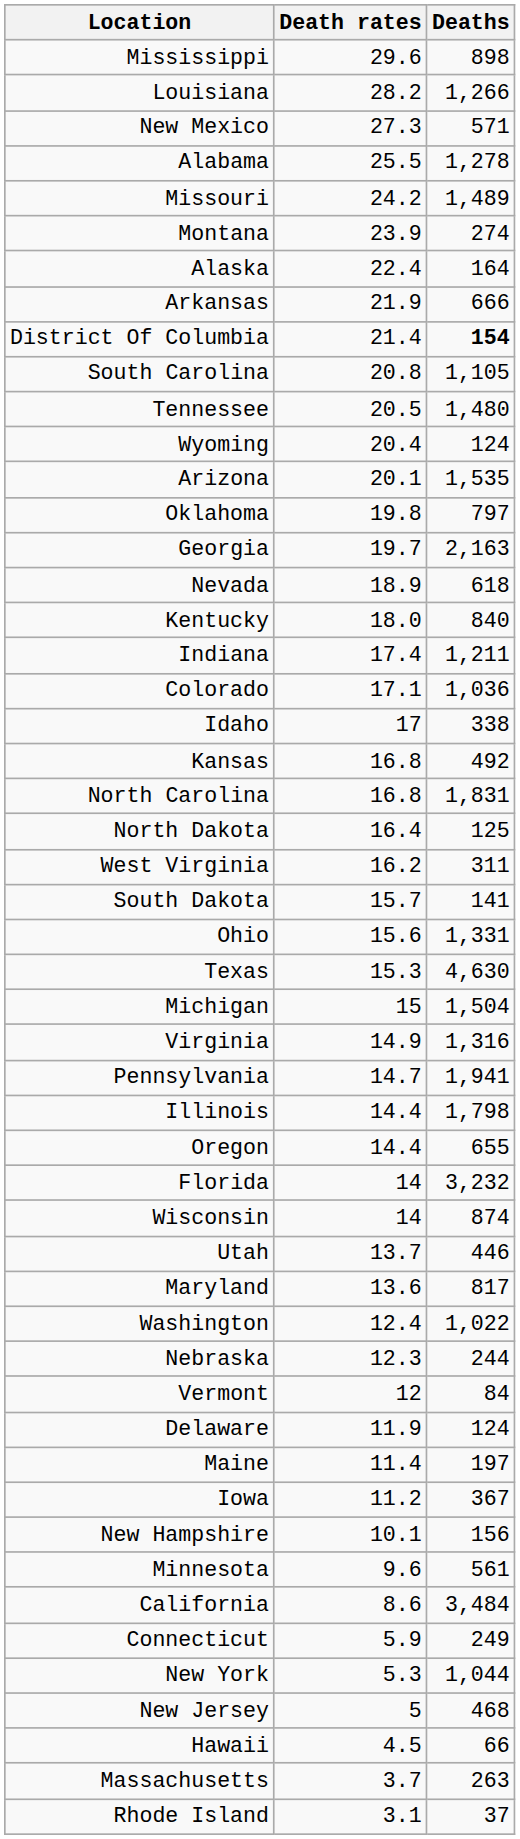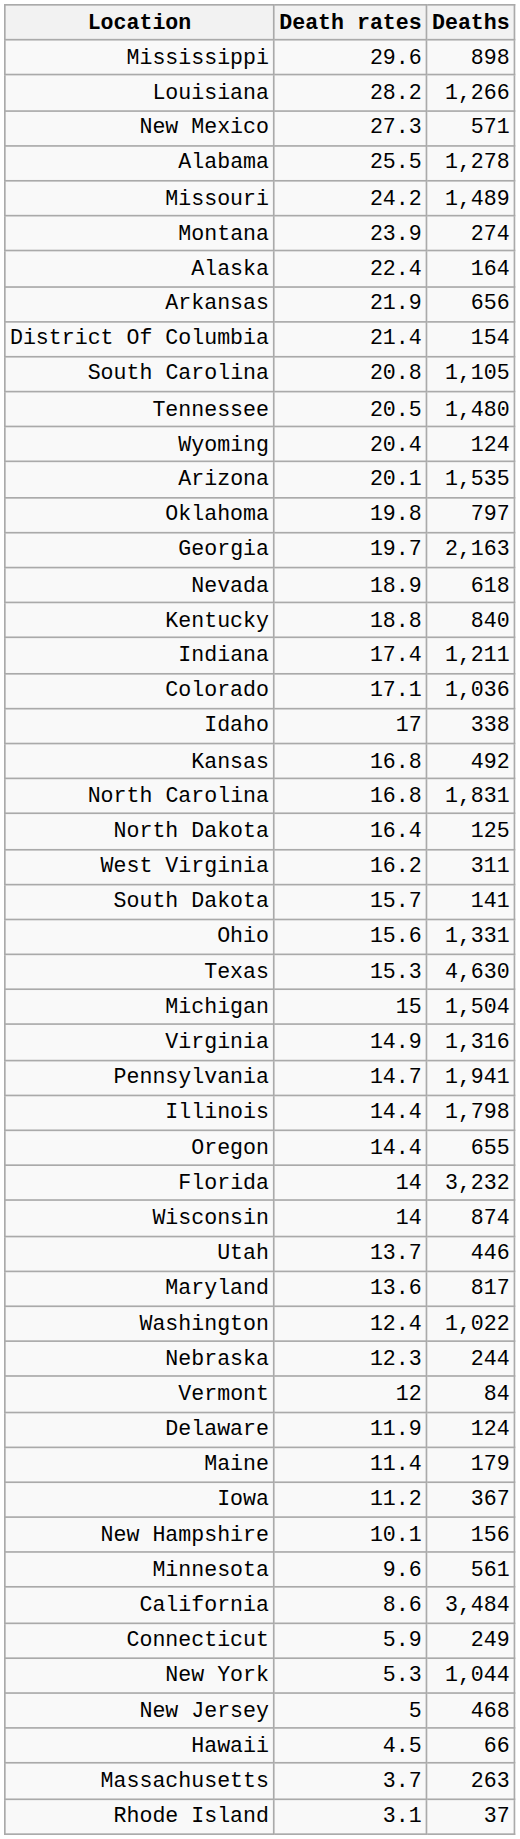Arkansas | Deaths: 666 -> 656
District Of Columbia | Deaths: bold -> normal
Kentucky | Death rates: 18.0 -> 18.8
Maine | Deaths: 197 -> 179
